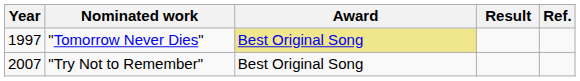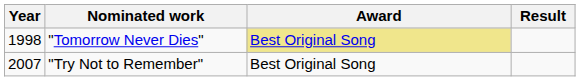- column: Ref.
"Tomorrow Never Dies" | Year: 1997 -> 1998
